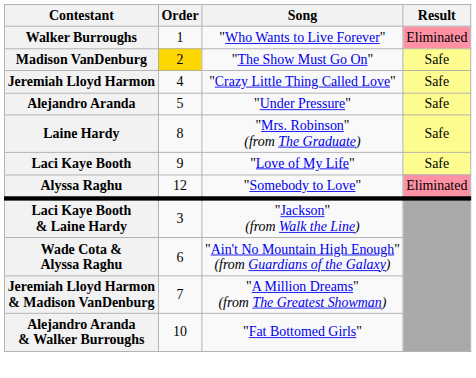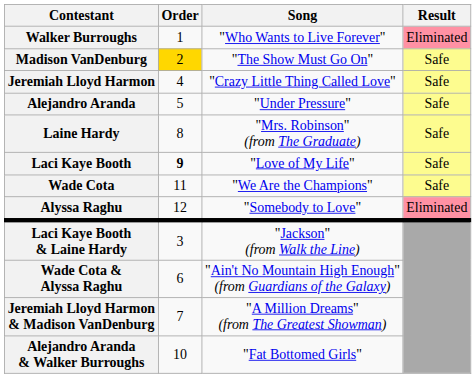Laci Kaye Booth | Order: normal -> bold
+ row: Wade Cota | 11 | "We Are the Champions" | Safe
